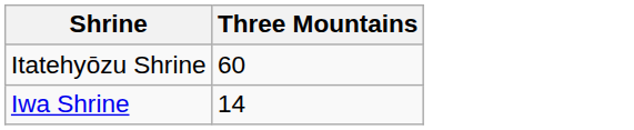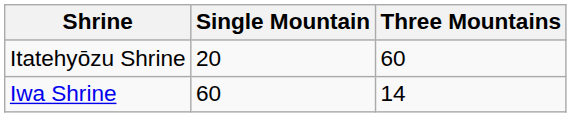+ column: Single Mountain | 20 | 60
